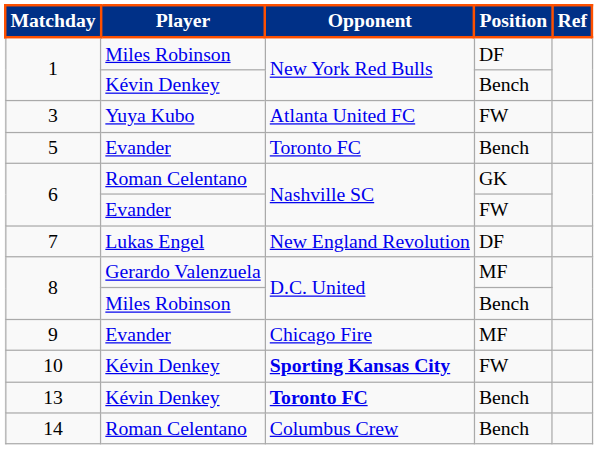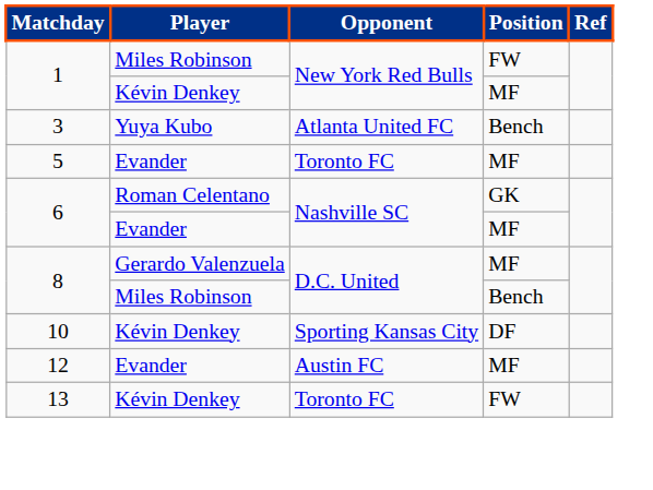1 / Miles Robinson | Position: DF -> FW
1 / Kévin Denkey | Position: Bench -> MF
3 | Position: FW -> Bench
5 | Position: Bench -> MF
6 / Evander | Position: FW -> MF
- row: 7 | Lukas Engel | New England Revolution | DF
- row: 9 | Evander | Chicago Fire | MF
10 | Opponent: bold -> normal
10 | Position: FW -> DF
+ row: 12 | Evander | Austin FC | MF
13 | Opponent: bold -> normal
13 | Position: Bench -> FW
- row: 14 | Roman Celentano | Columbus Crew | Bench
